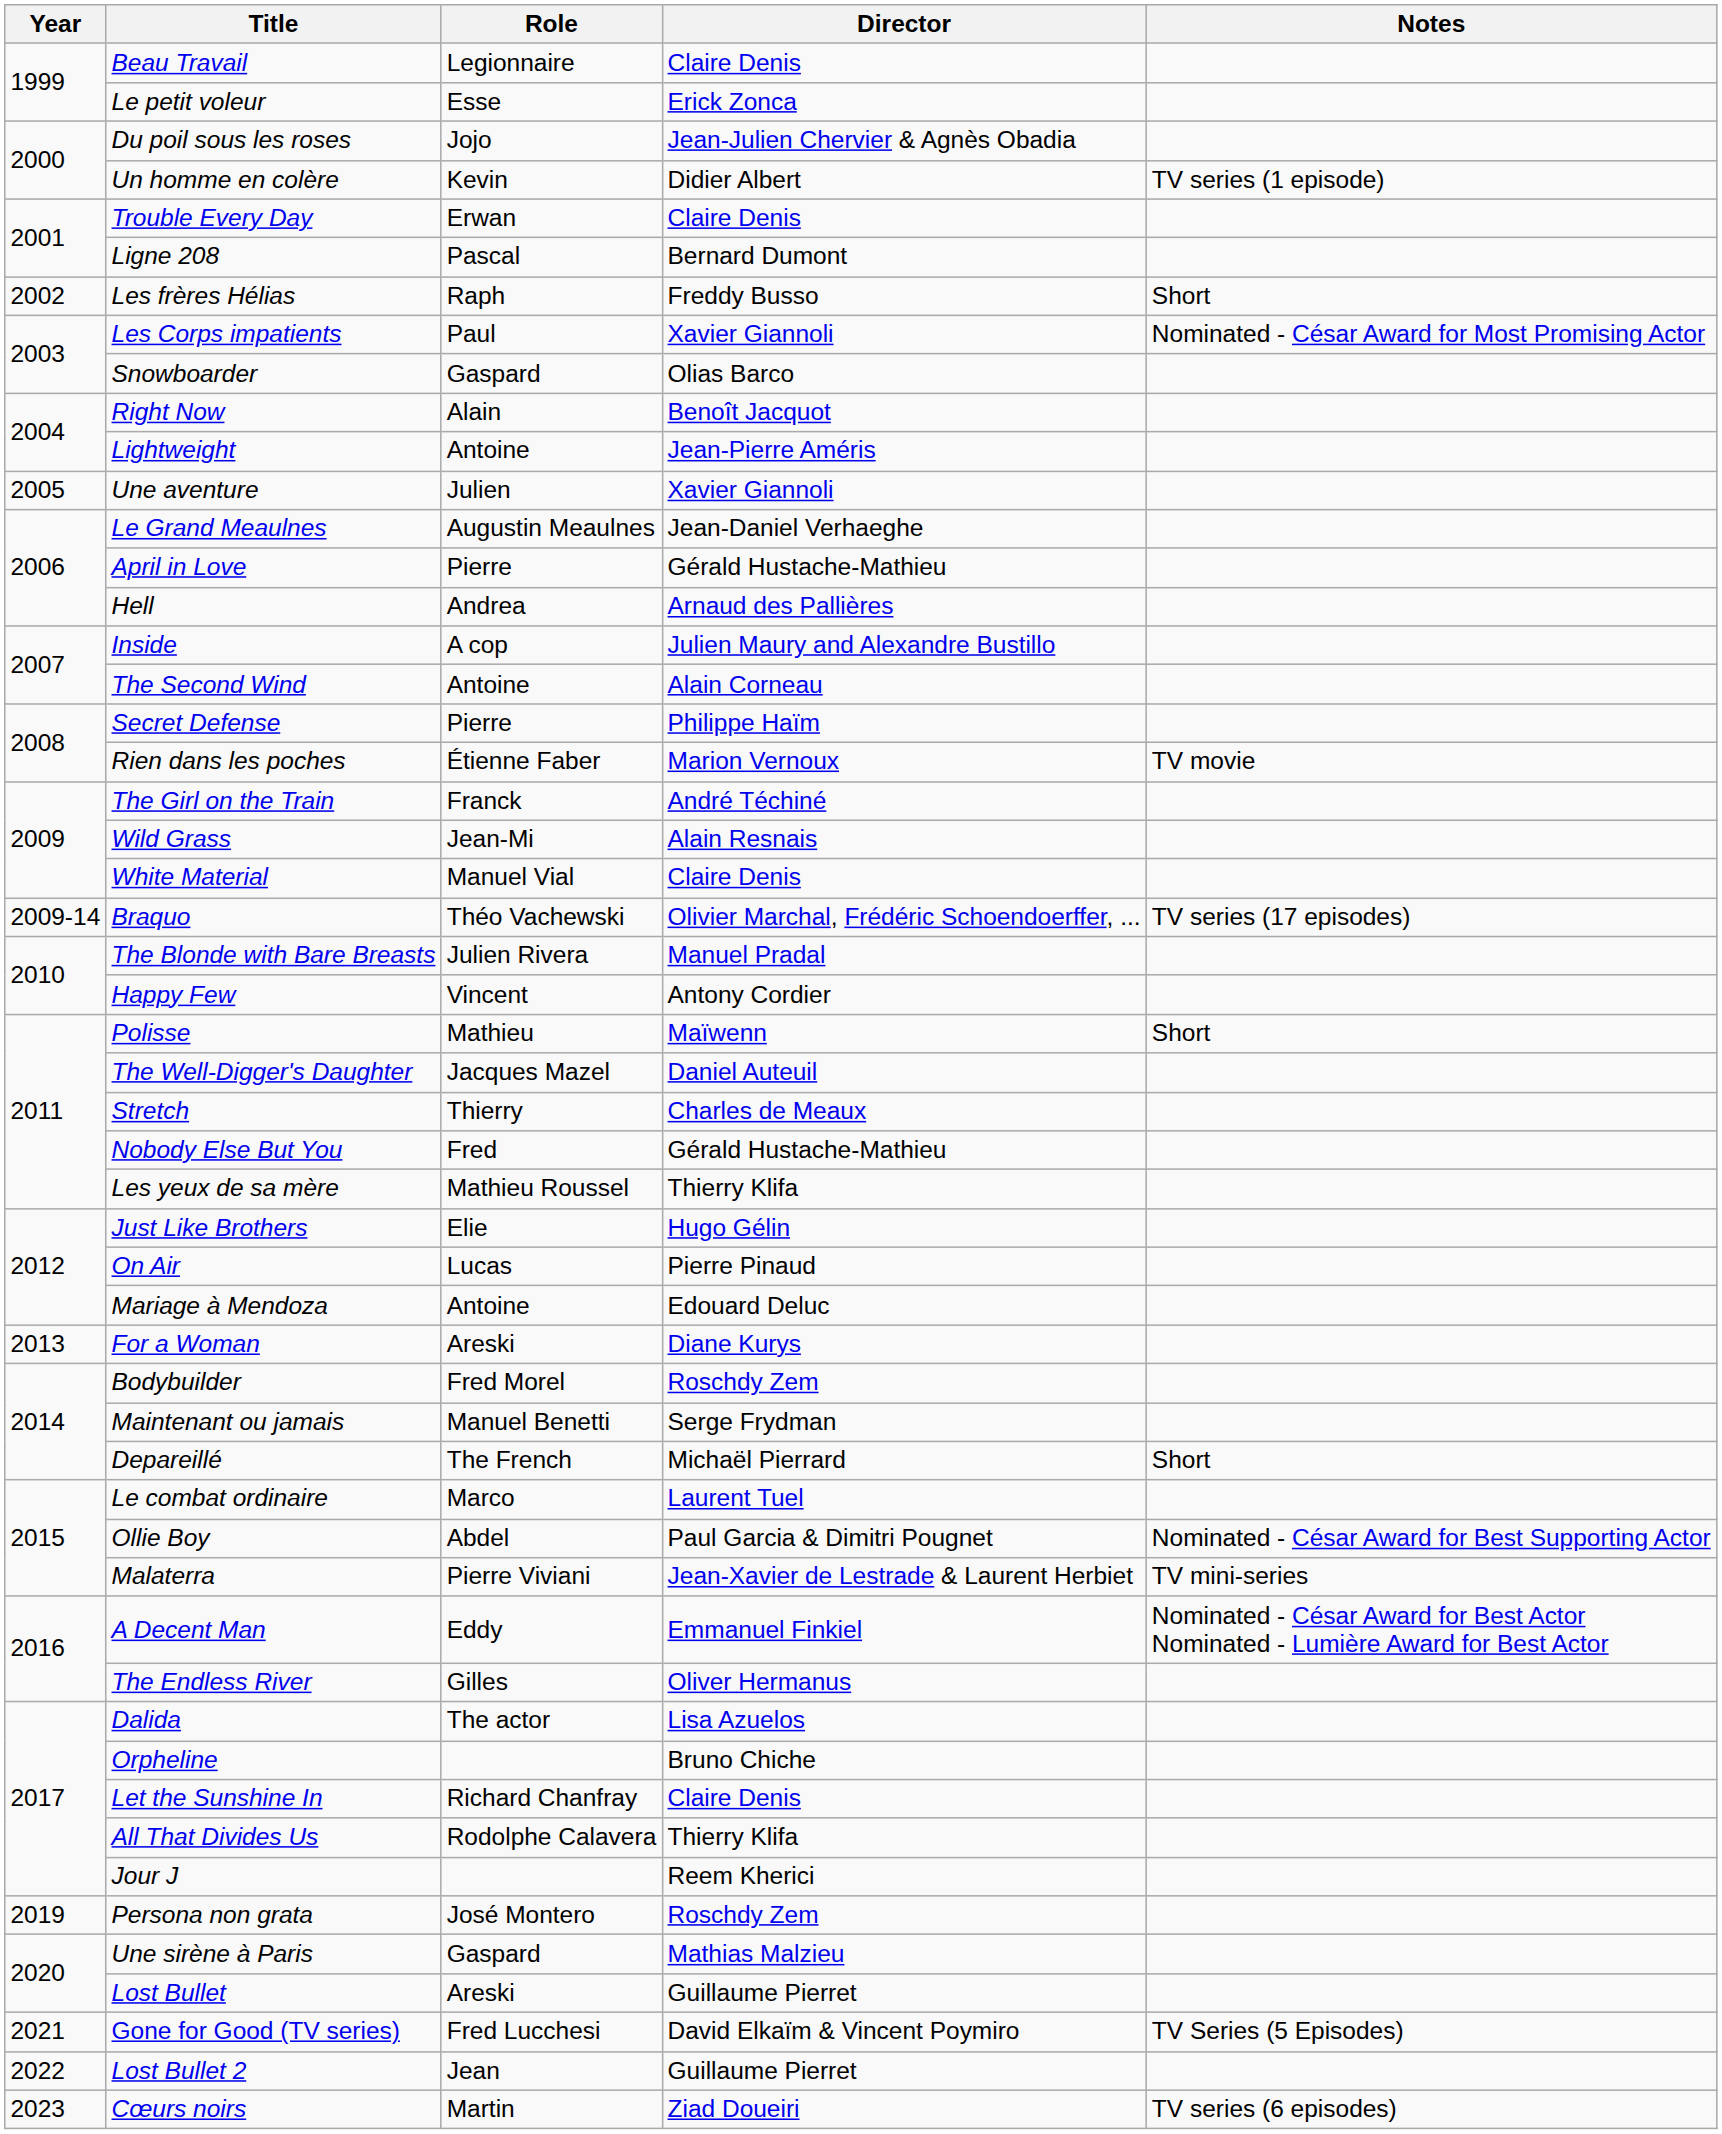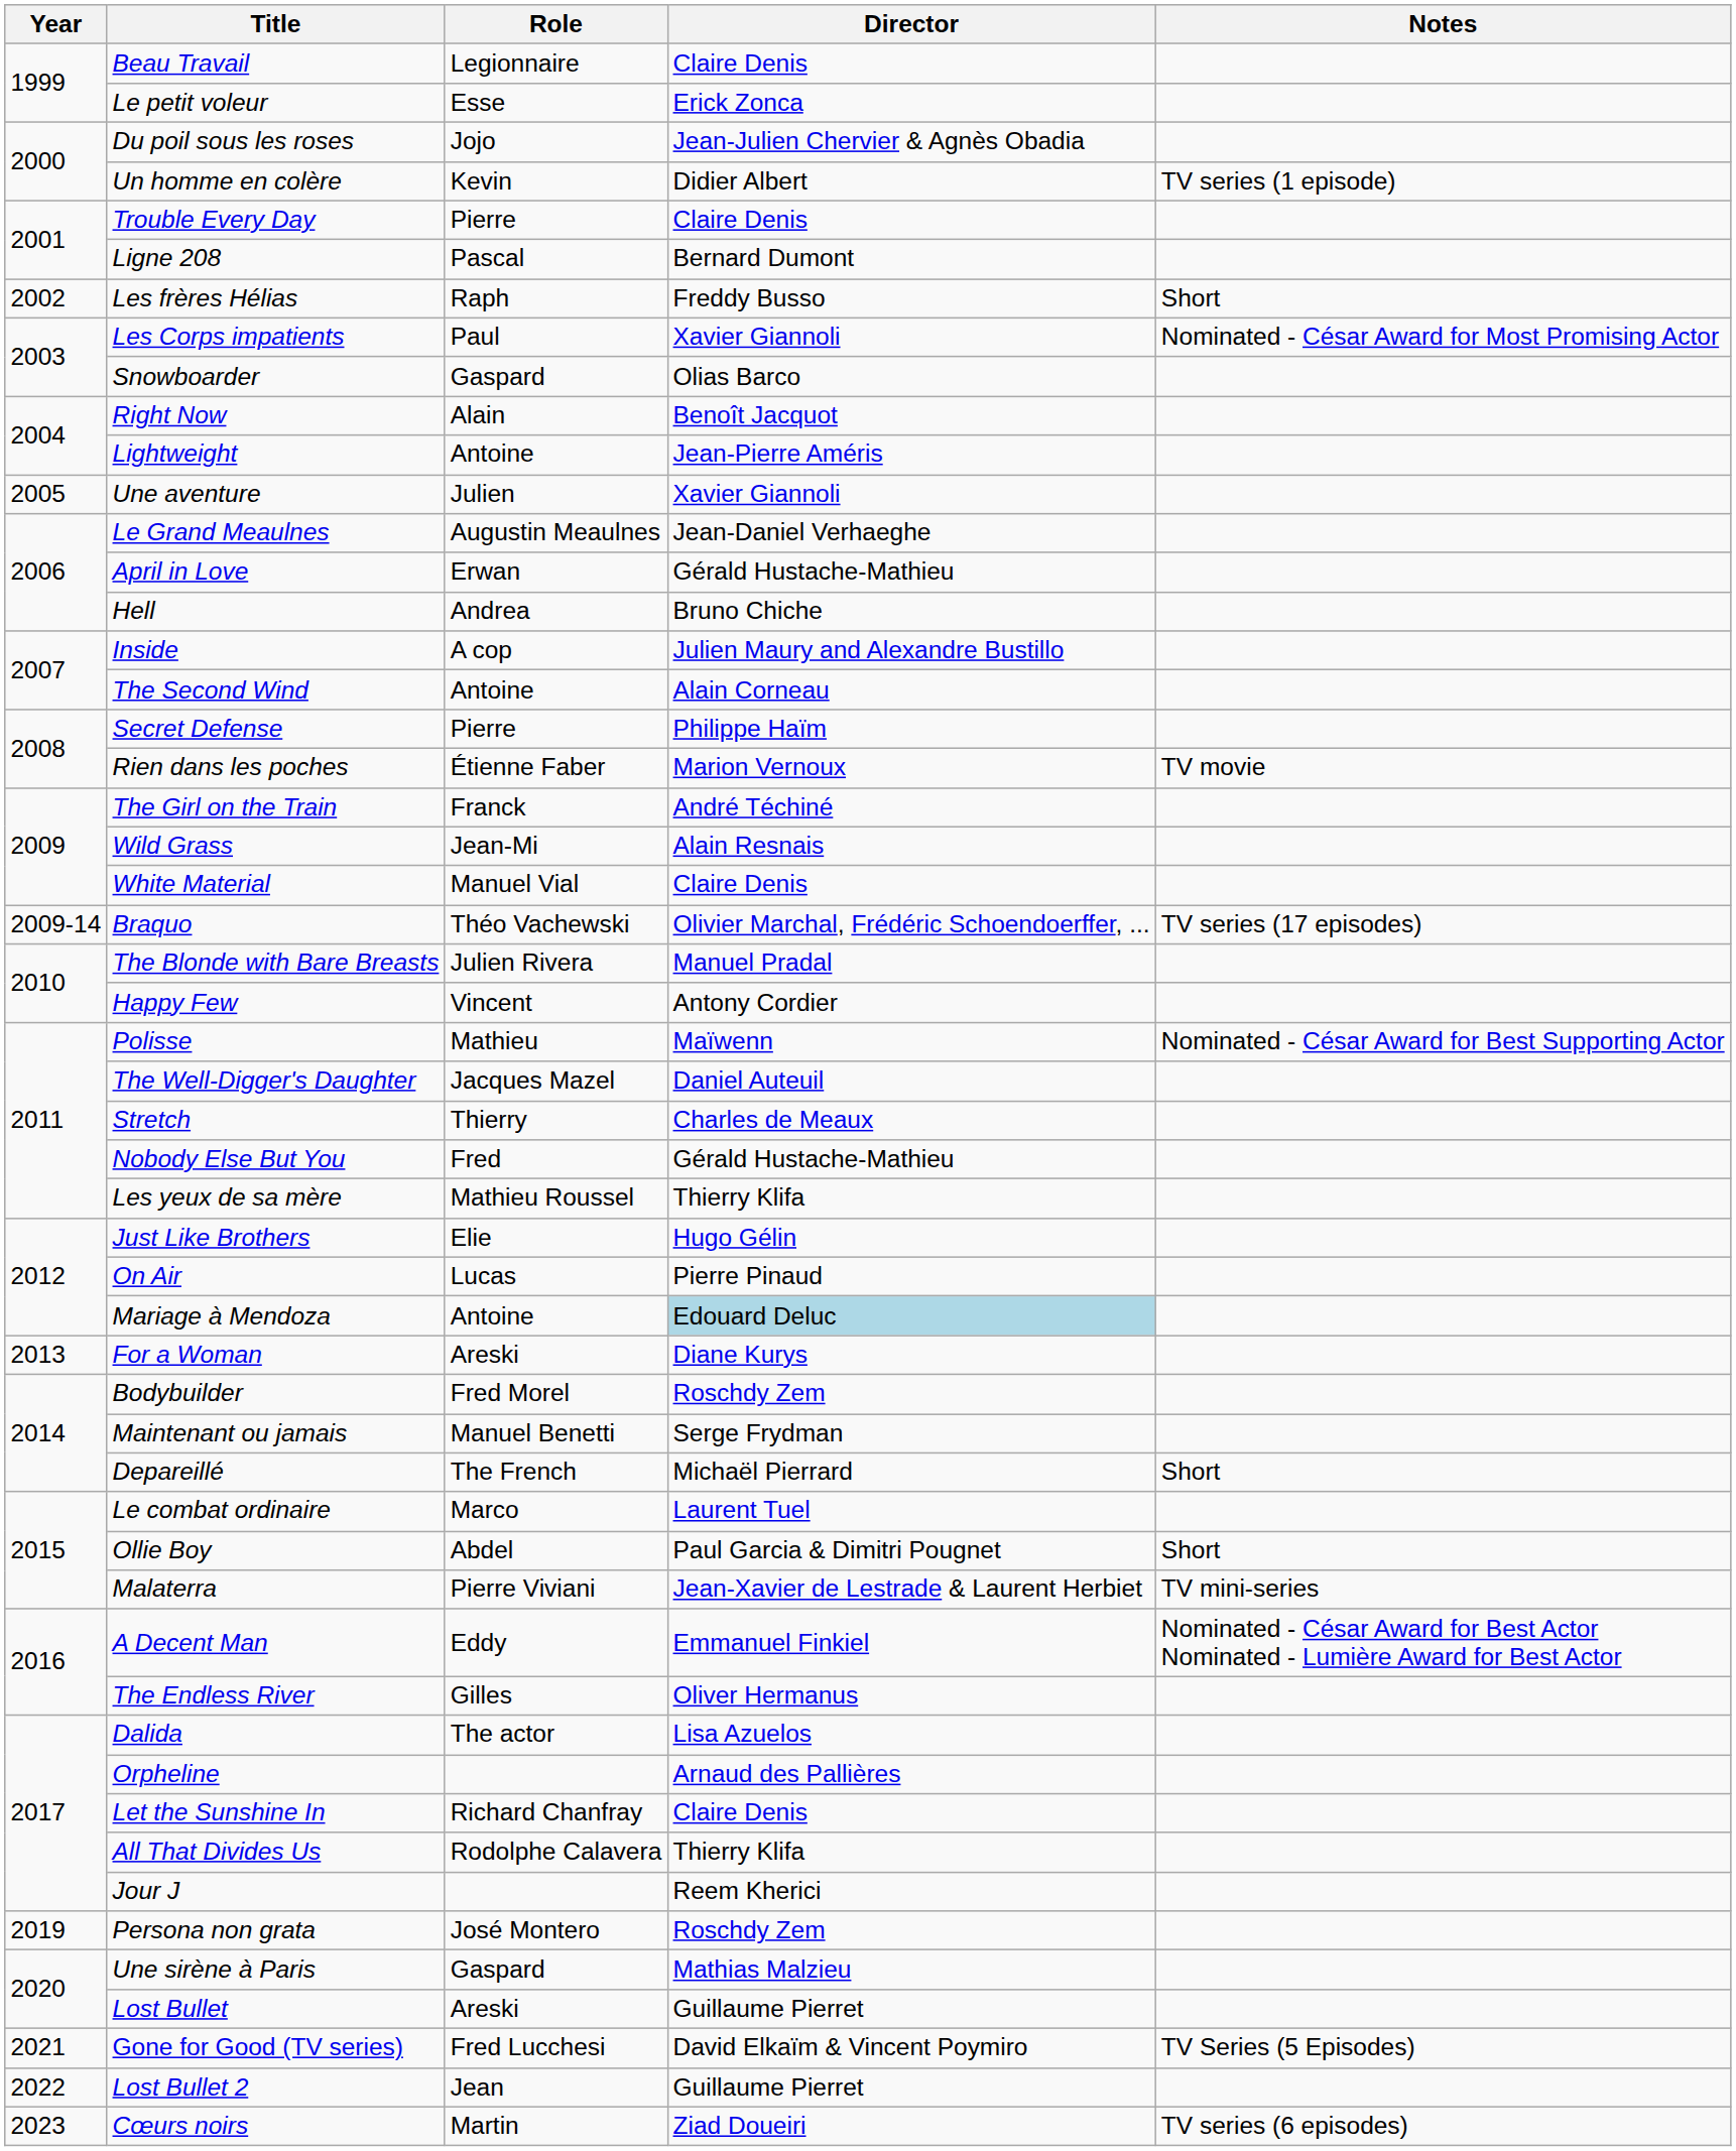Trouble Every Day | Role: Erwan -> Pierre
April in Love | Role: Pierre -> Erwan
Hell | Director: Arnaud des Pallières -> Bruno Chiche
Polisse | Notes: Short -> Nominated - César Award for Best Supporting Actor
Mariage à Mendoza | Director: no background -> lightblue background
Ollie Boy | Notes: Nominated - César Award for Best Supporting Actor -> Short
Orpheline | Director: Bruno Chiche -> Arnaud des Pallières
